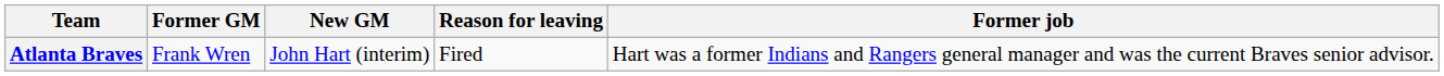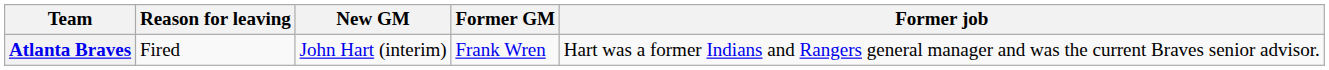columns swapped: Former GM <-> Reason for leaving
